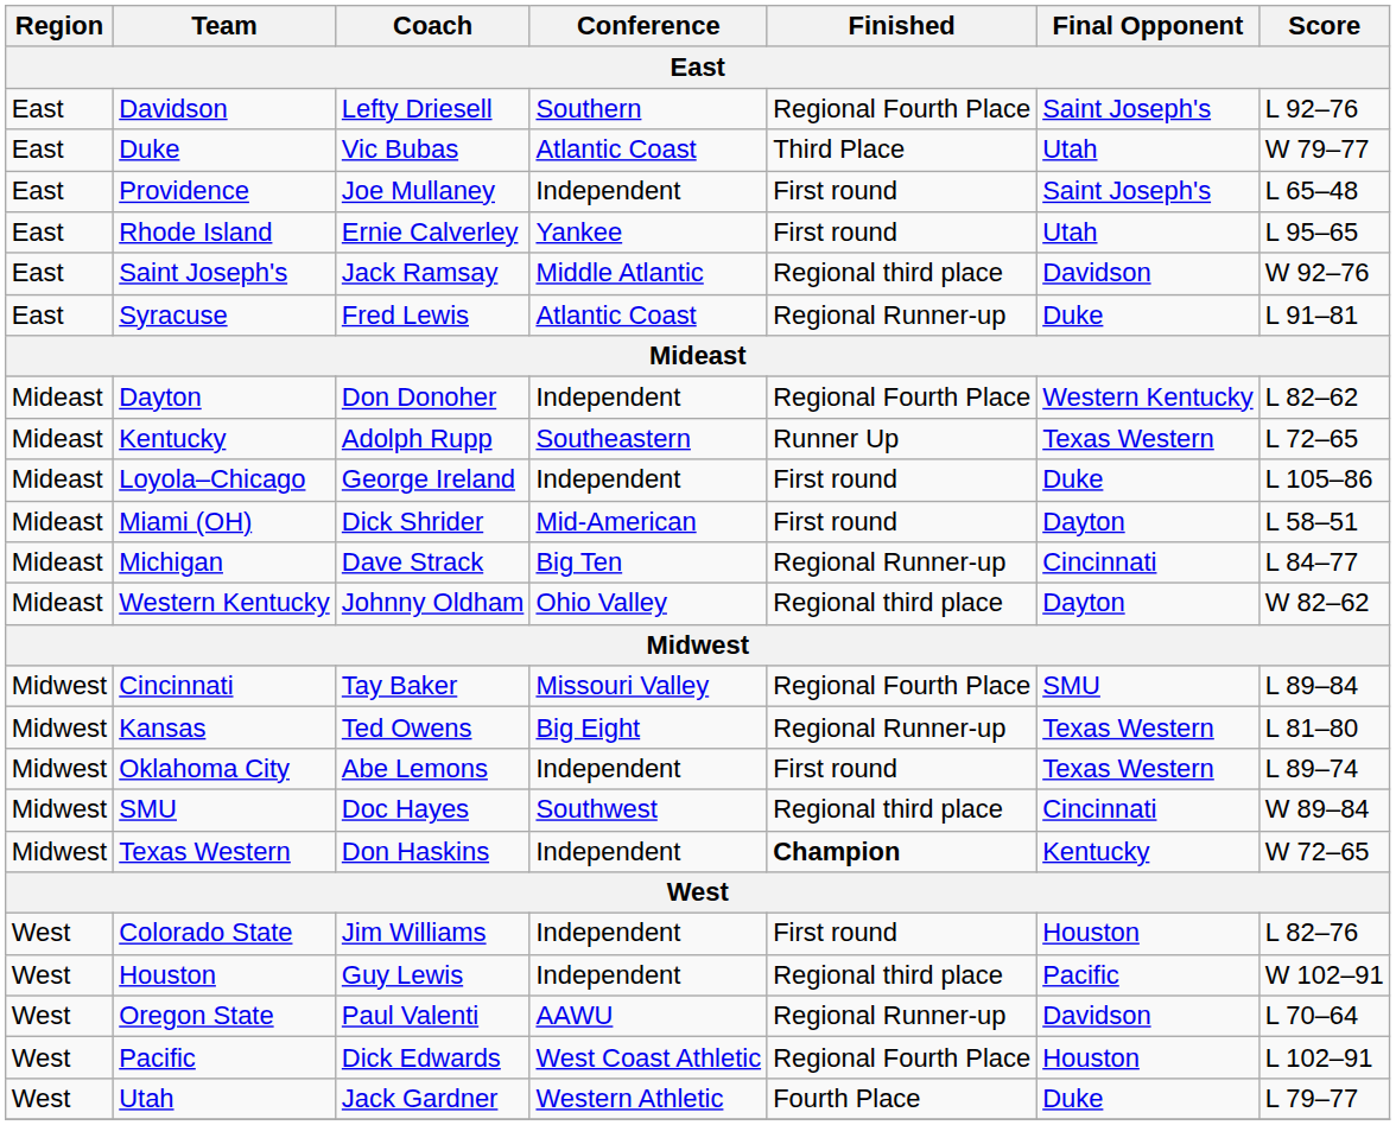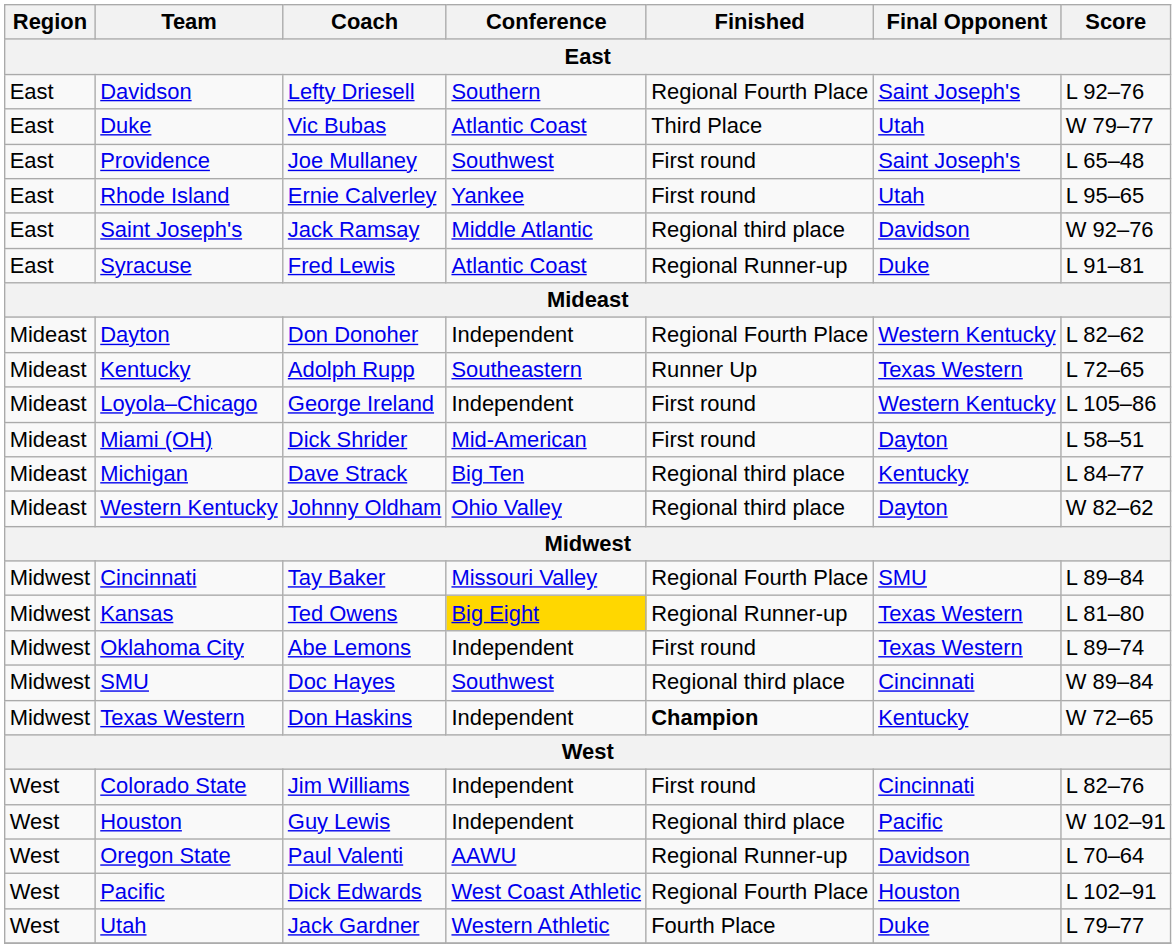Providence | Conference: Independent -> Southwest
Loyola–Chicago | Final Opponent: Duke -> Western Kentucky
Michigan | Finished: Regional Runner-up -> Regional third place
Michigan | Final Opponent: Cincinnati -> Kentucky
Kansas | Conference: no background -> gold background
Colorado State | Final Opponent: Houston -> Cincinnati
